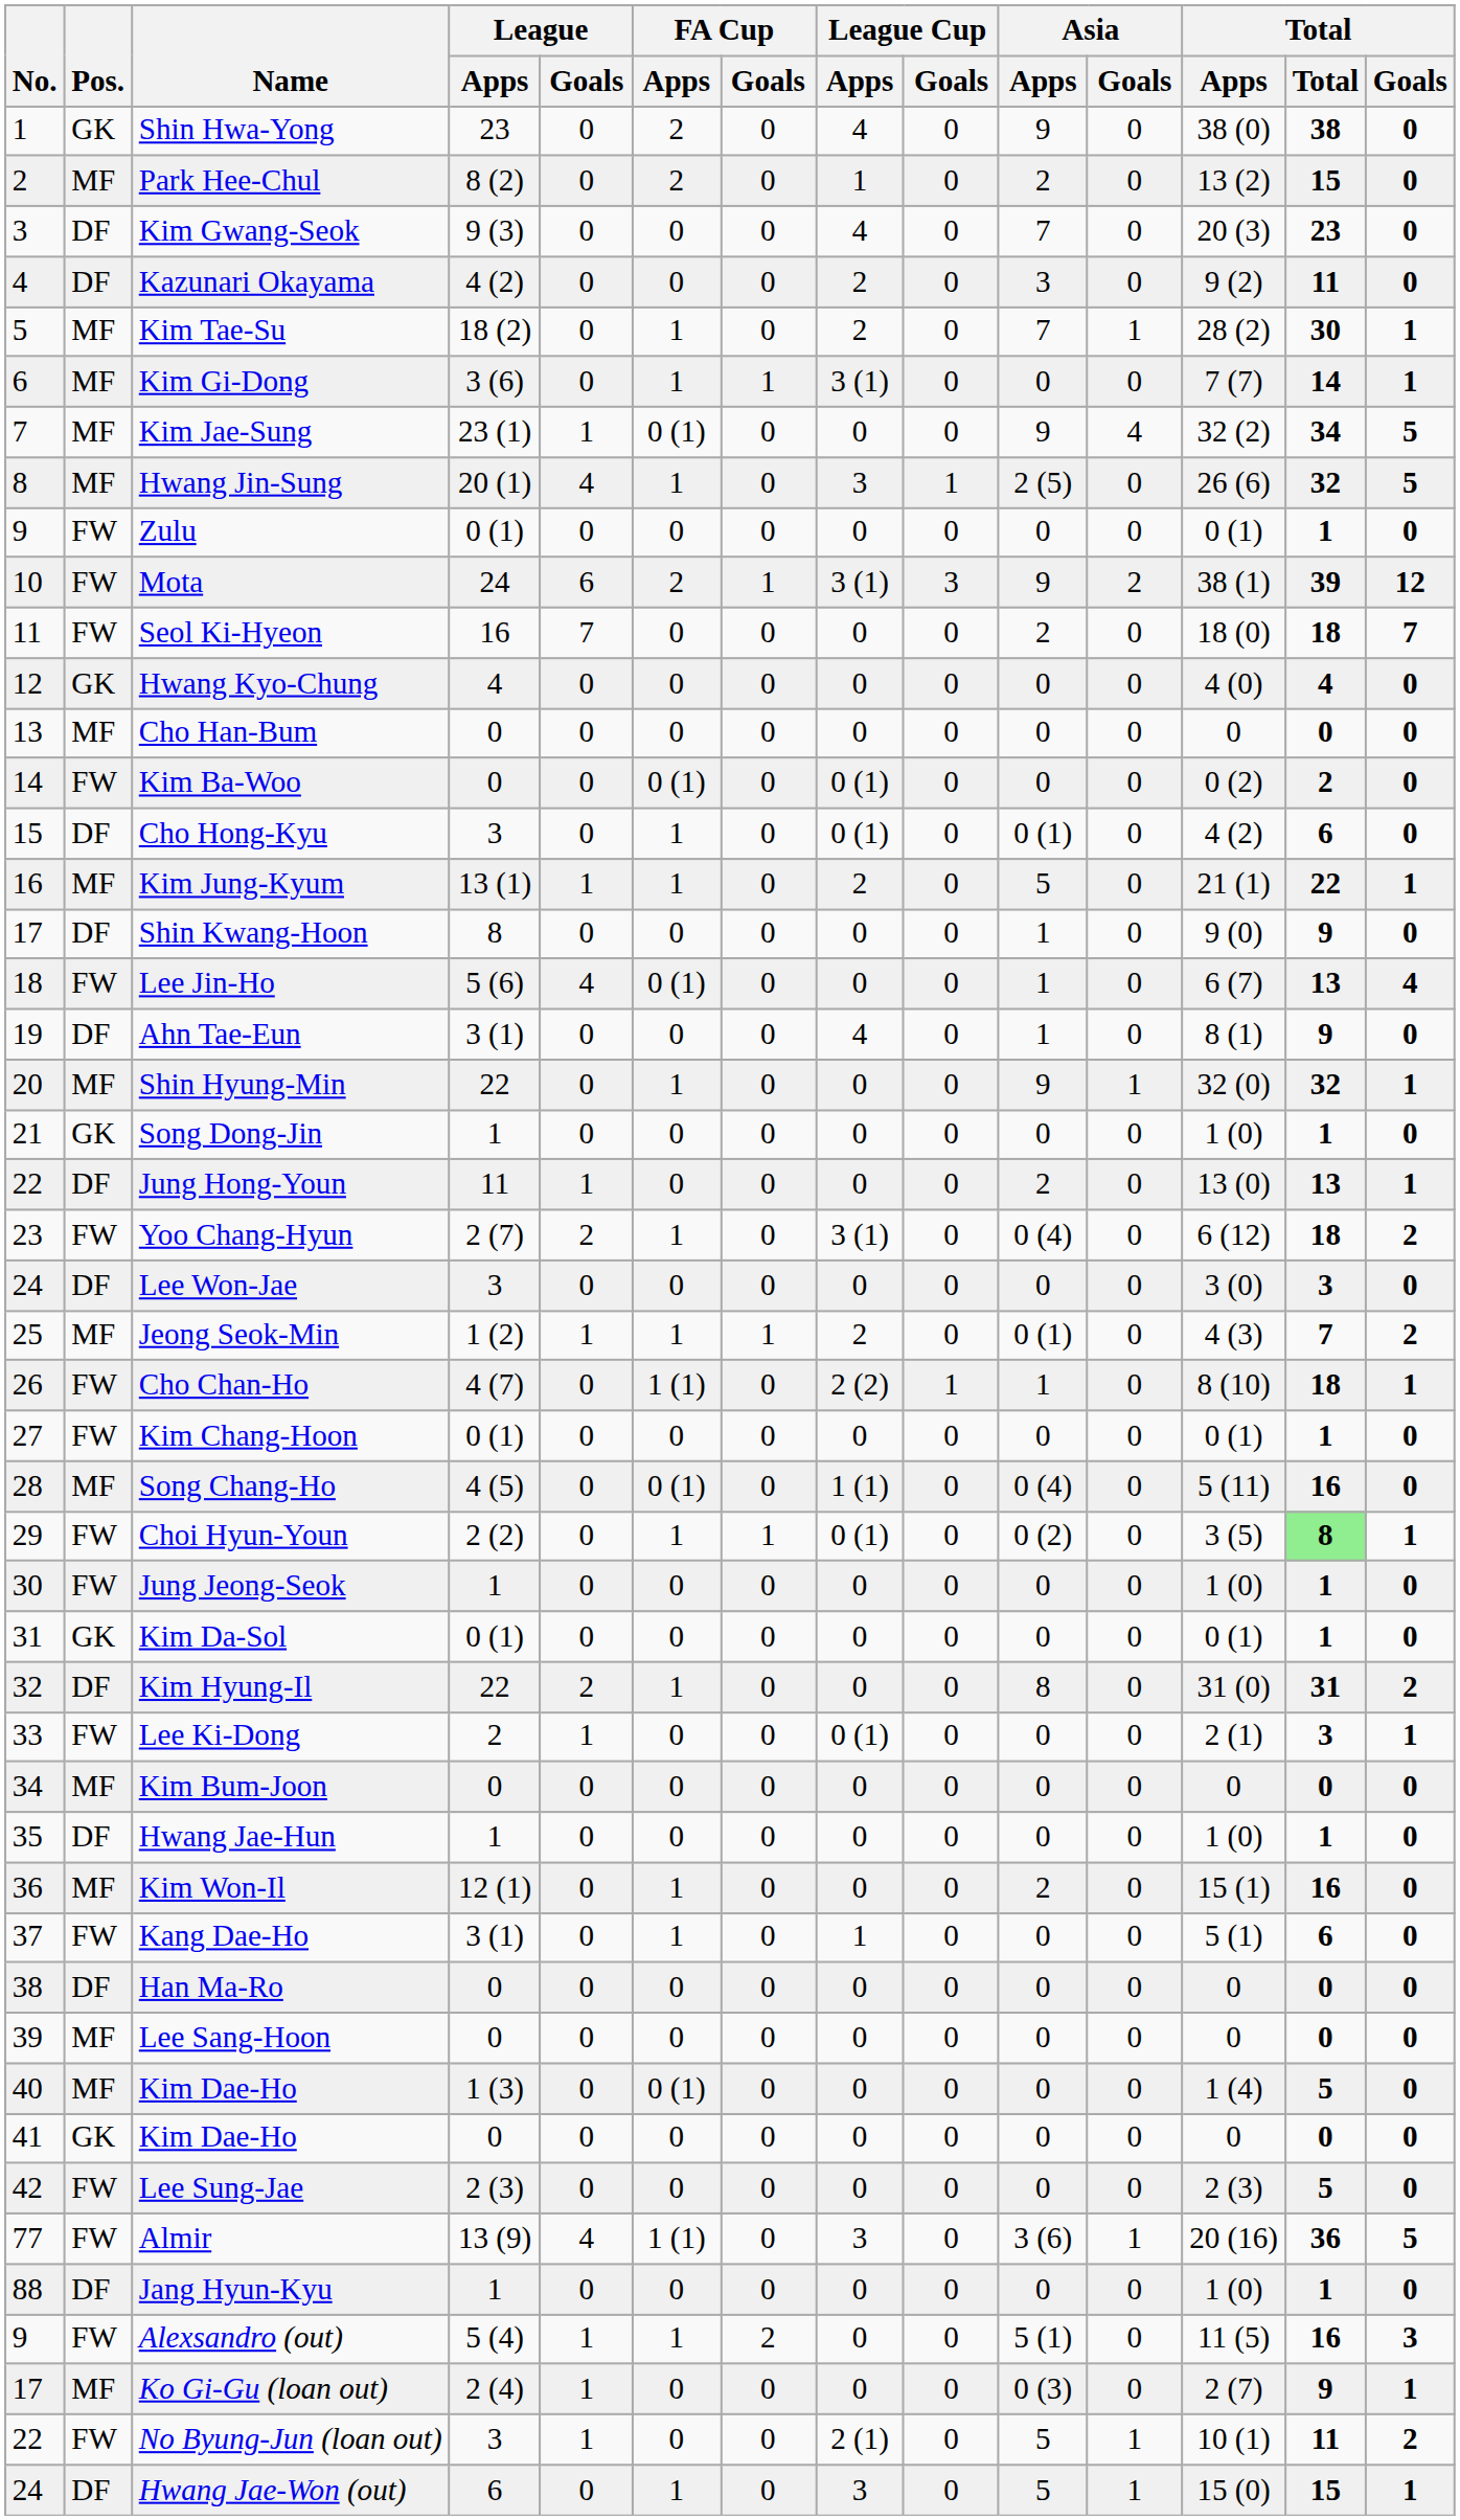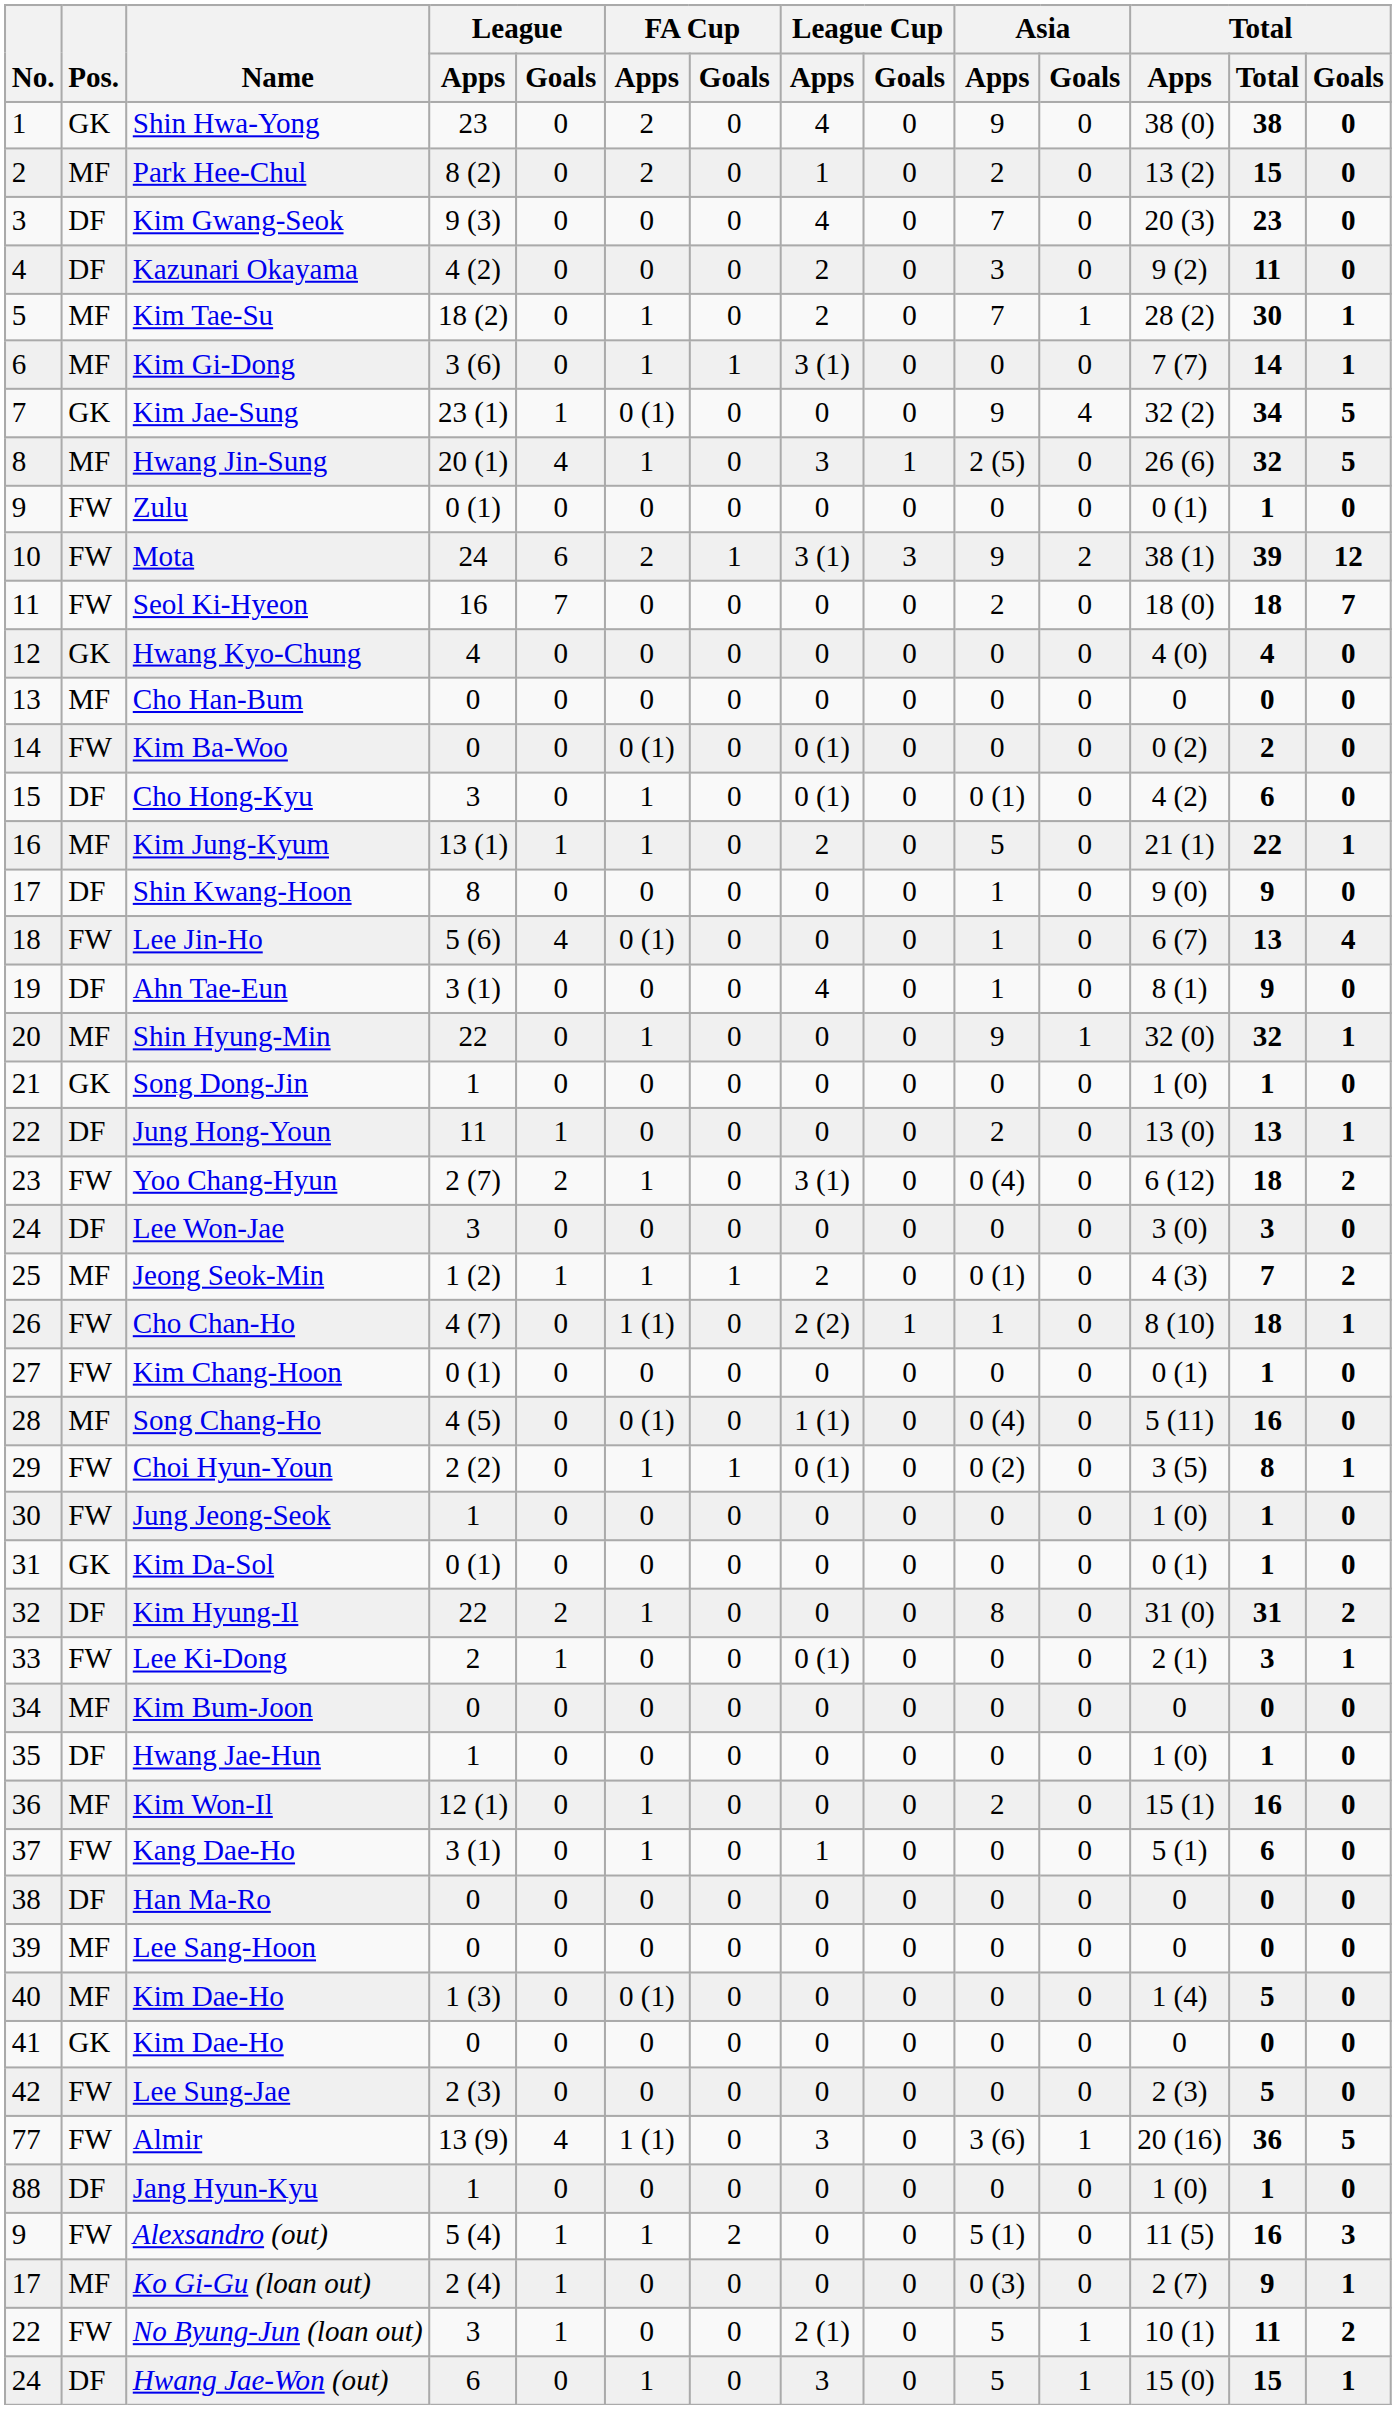Kim Jae-Sung | Pos.: MF -> GK
Choi Hyun-Youn | Total: lightgreen background -> no background
